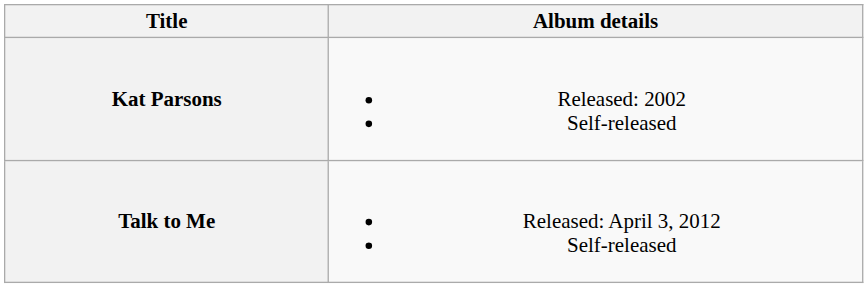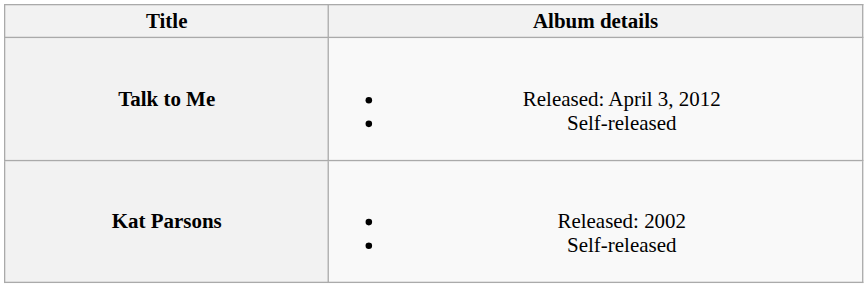rows swapped: Kat Parsons <-> Talk to Me
